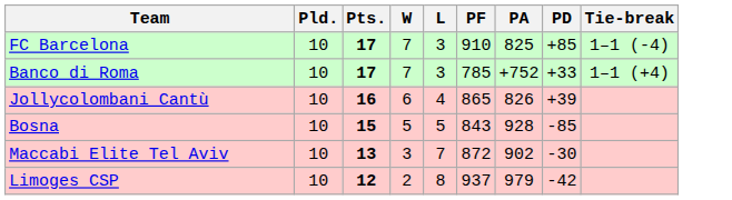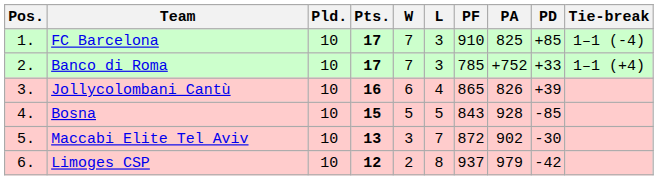+ column: Pos. | 1. | 2. | 3. | 4. | 5. | 6.
